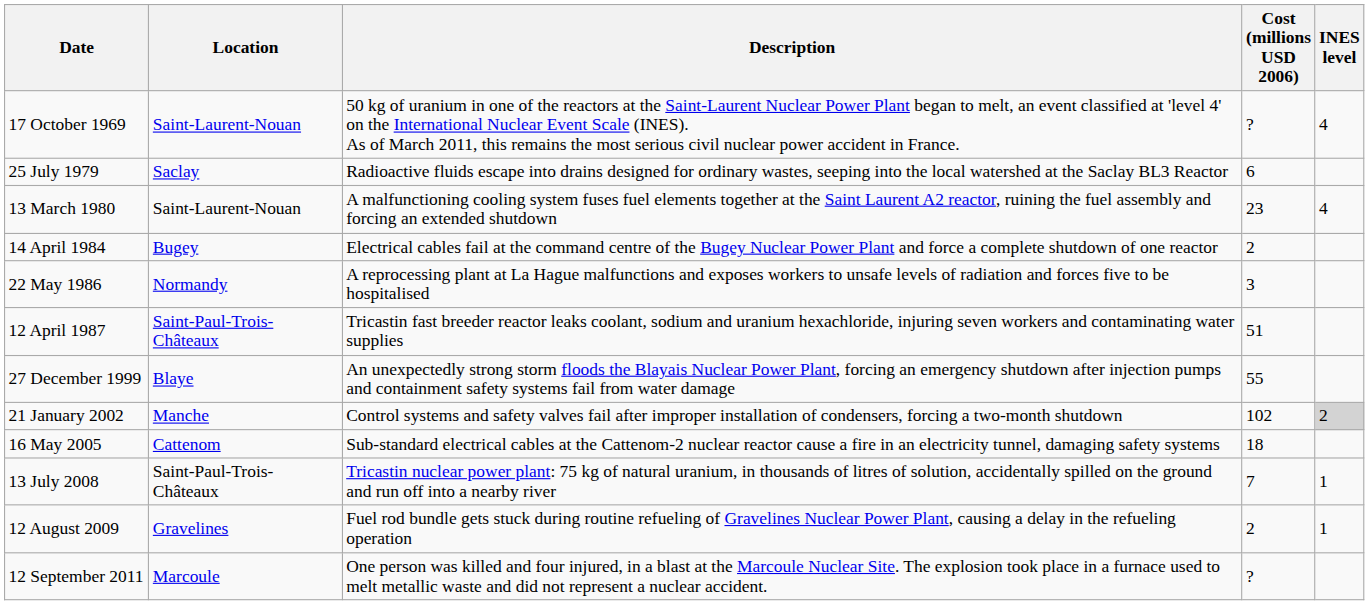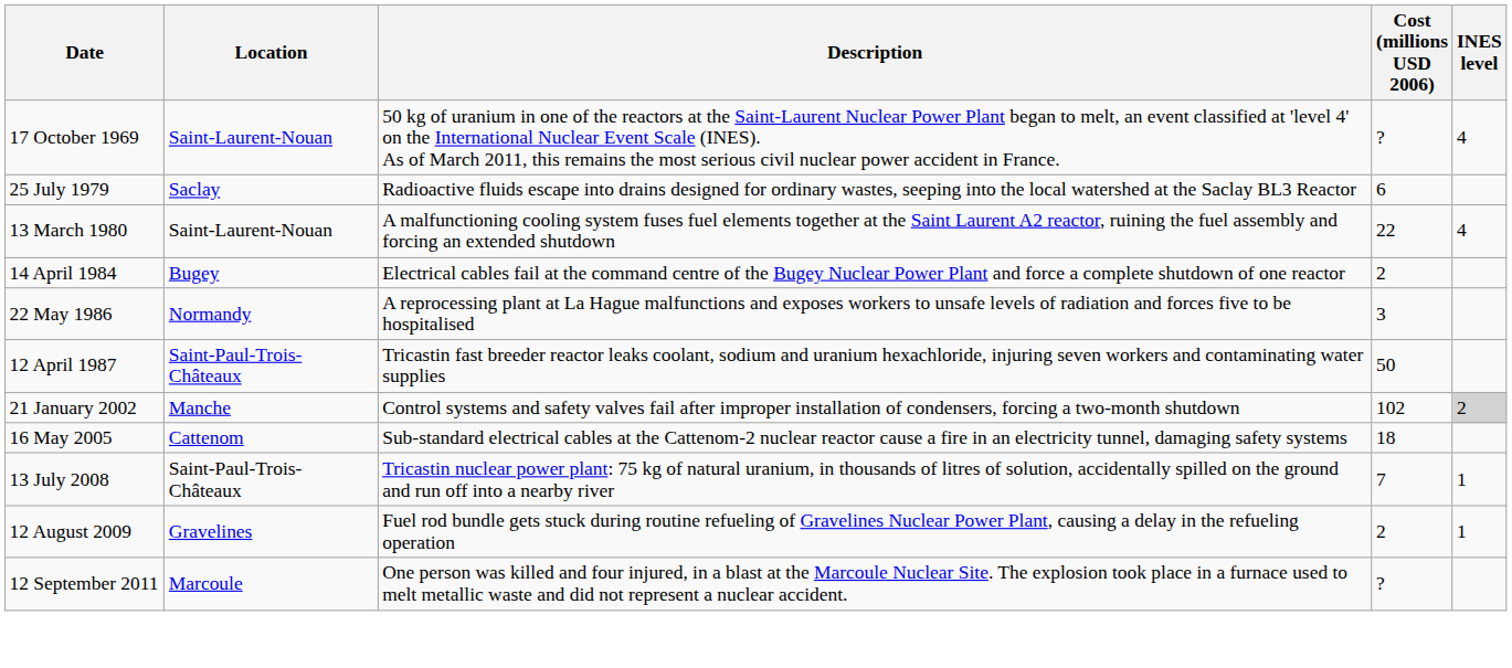13 March 1980 | Cost (millions USD 2006): 23 -> 22
12 April 1987 | Cost (millions USD 2006): 51 -> 50
- row: 27 December 1999 | Blaye | An unexpectedly strong storm floods the Blayais Nuclear Power Plant, forcing an emergency shutdown after injection pumps and containment safety systems fail from water damage | 55
